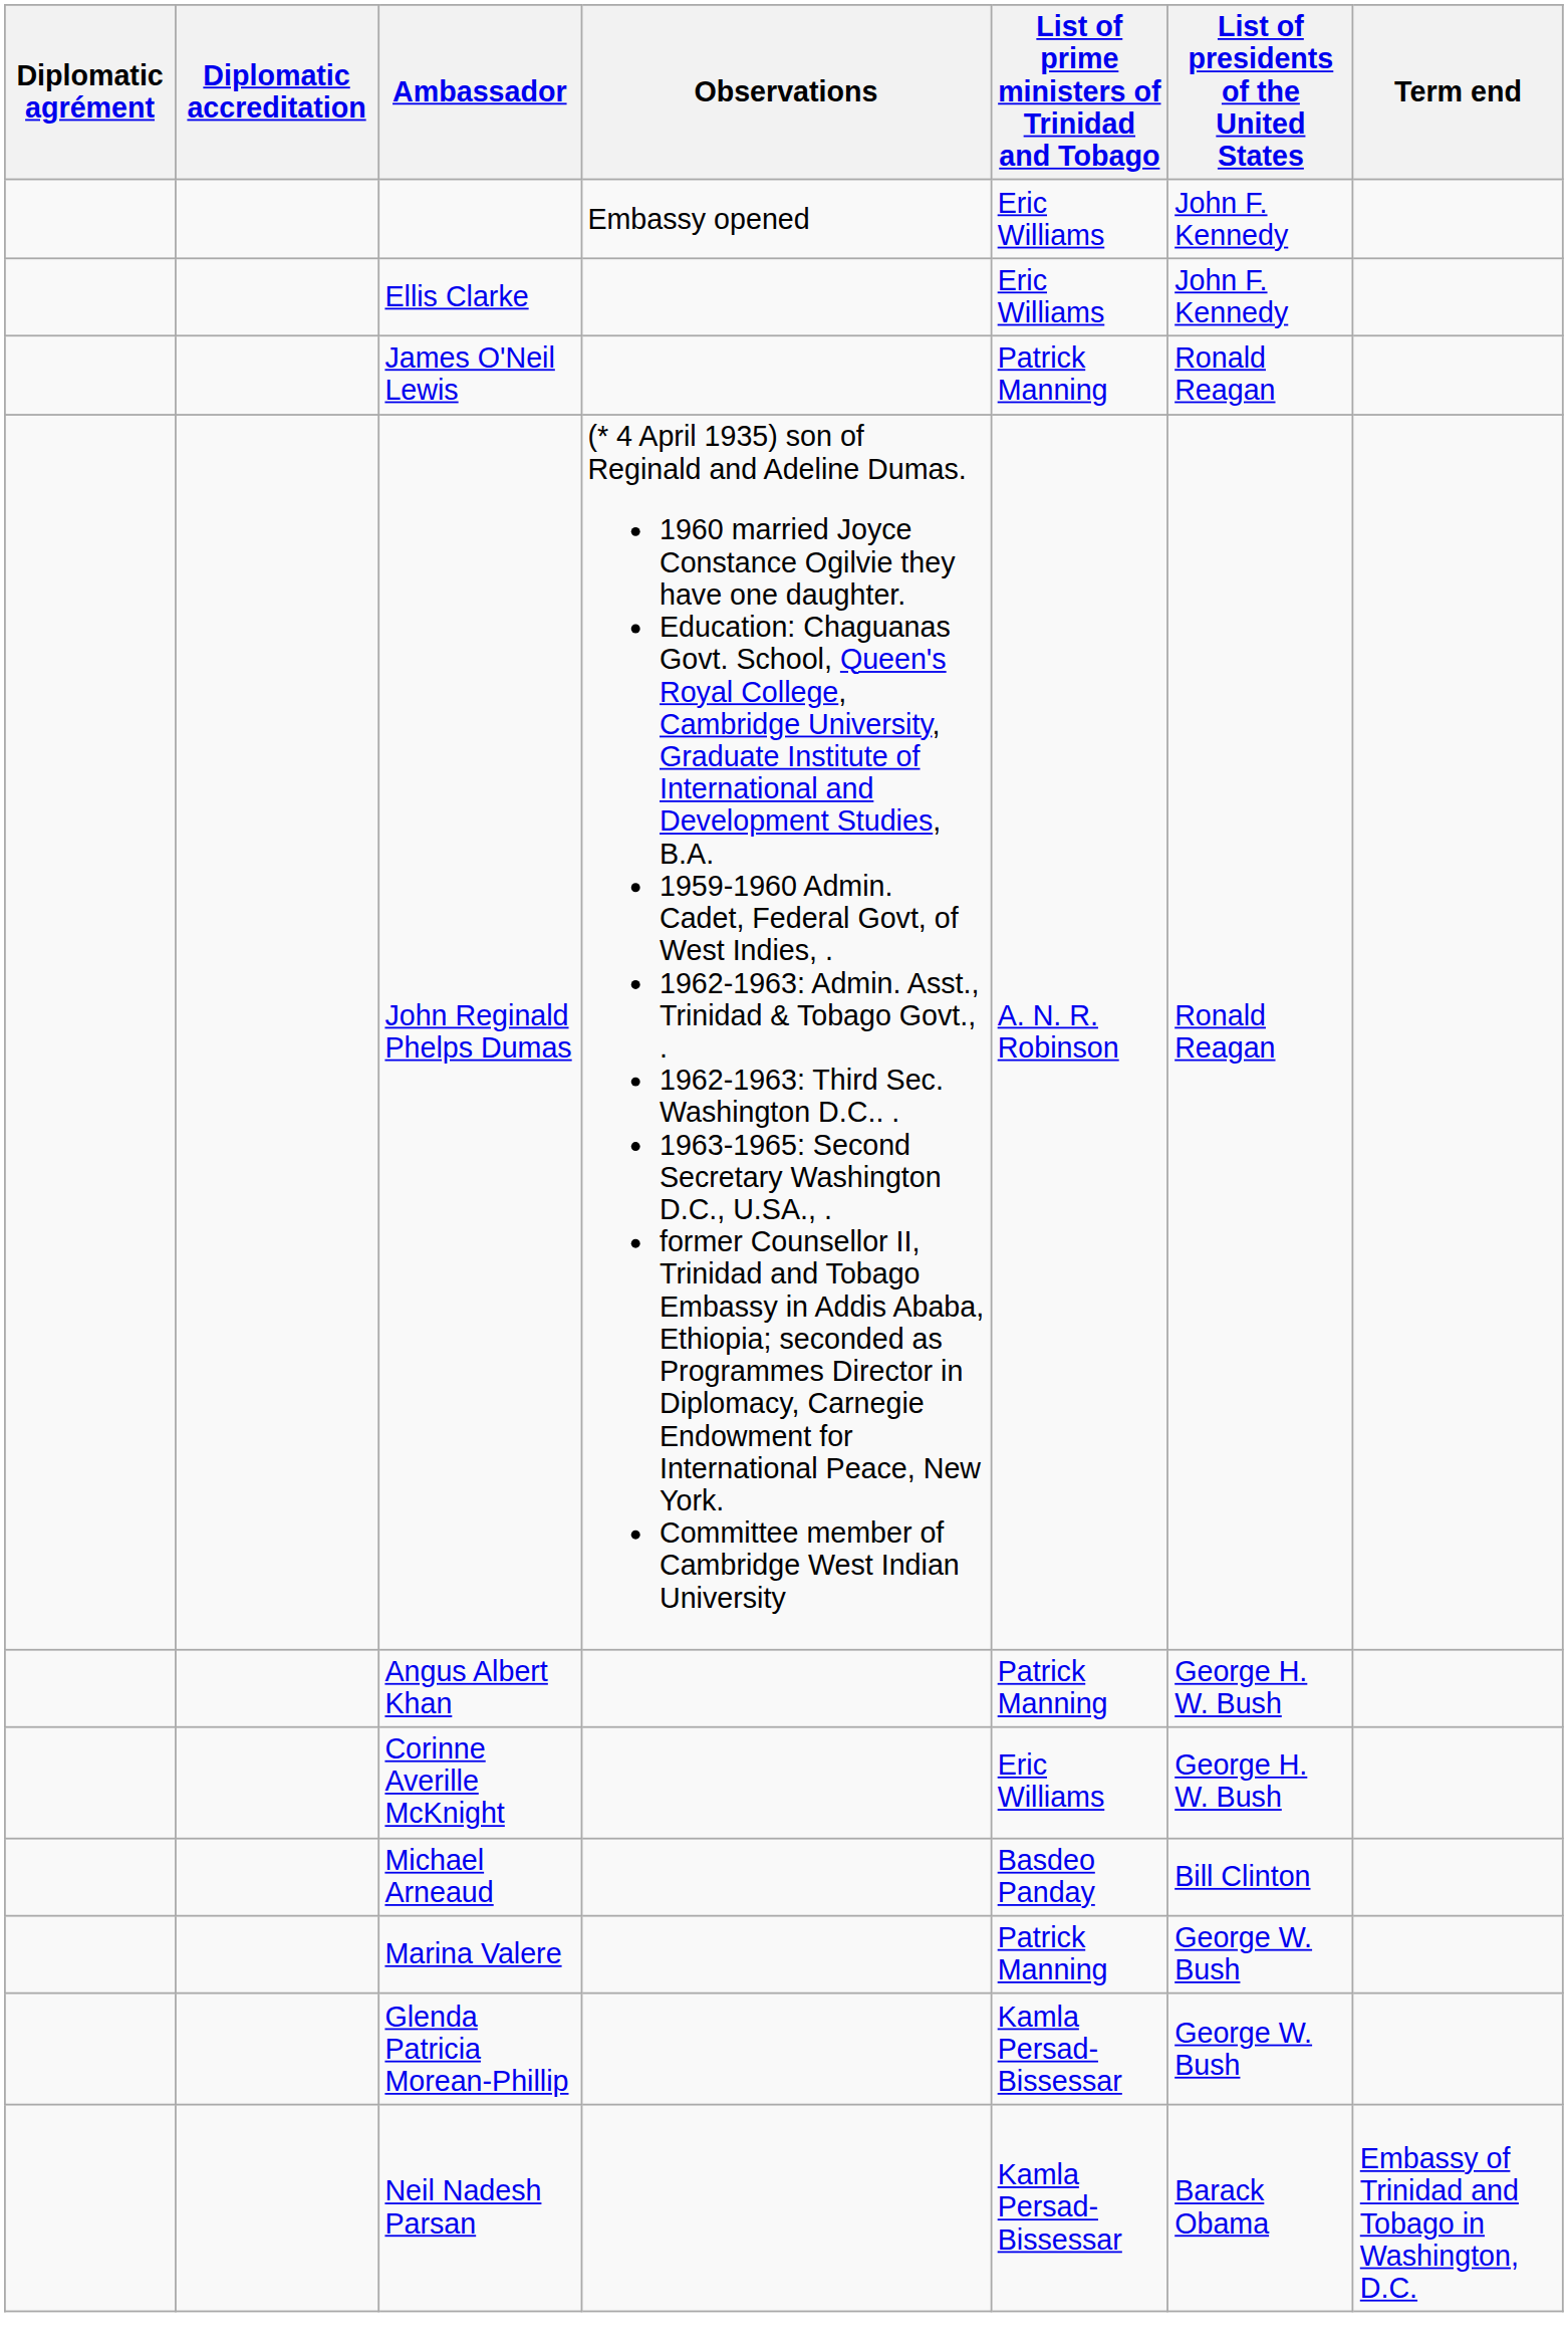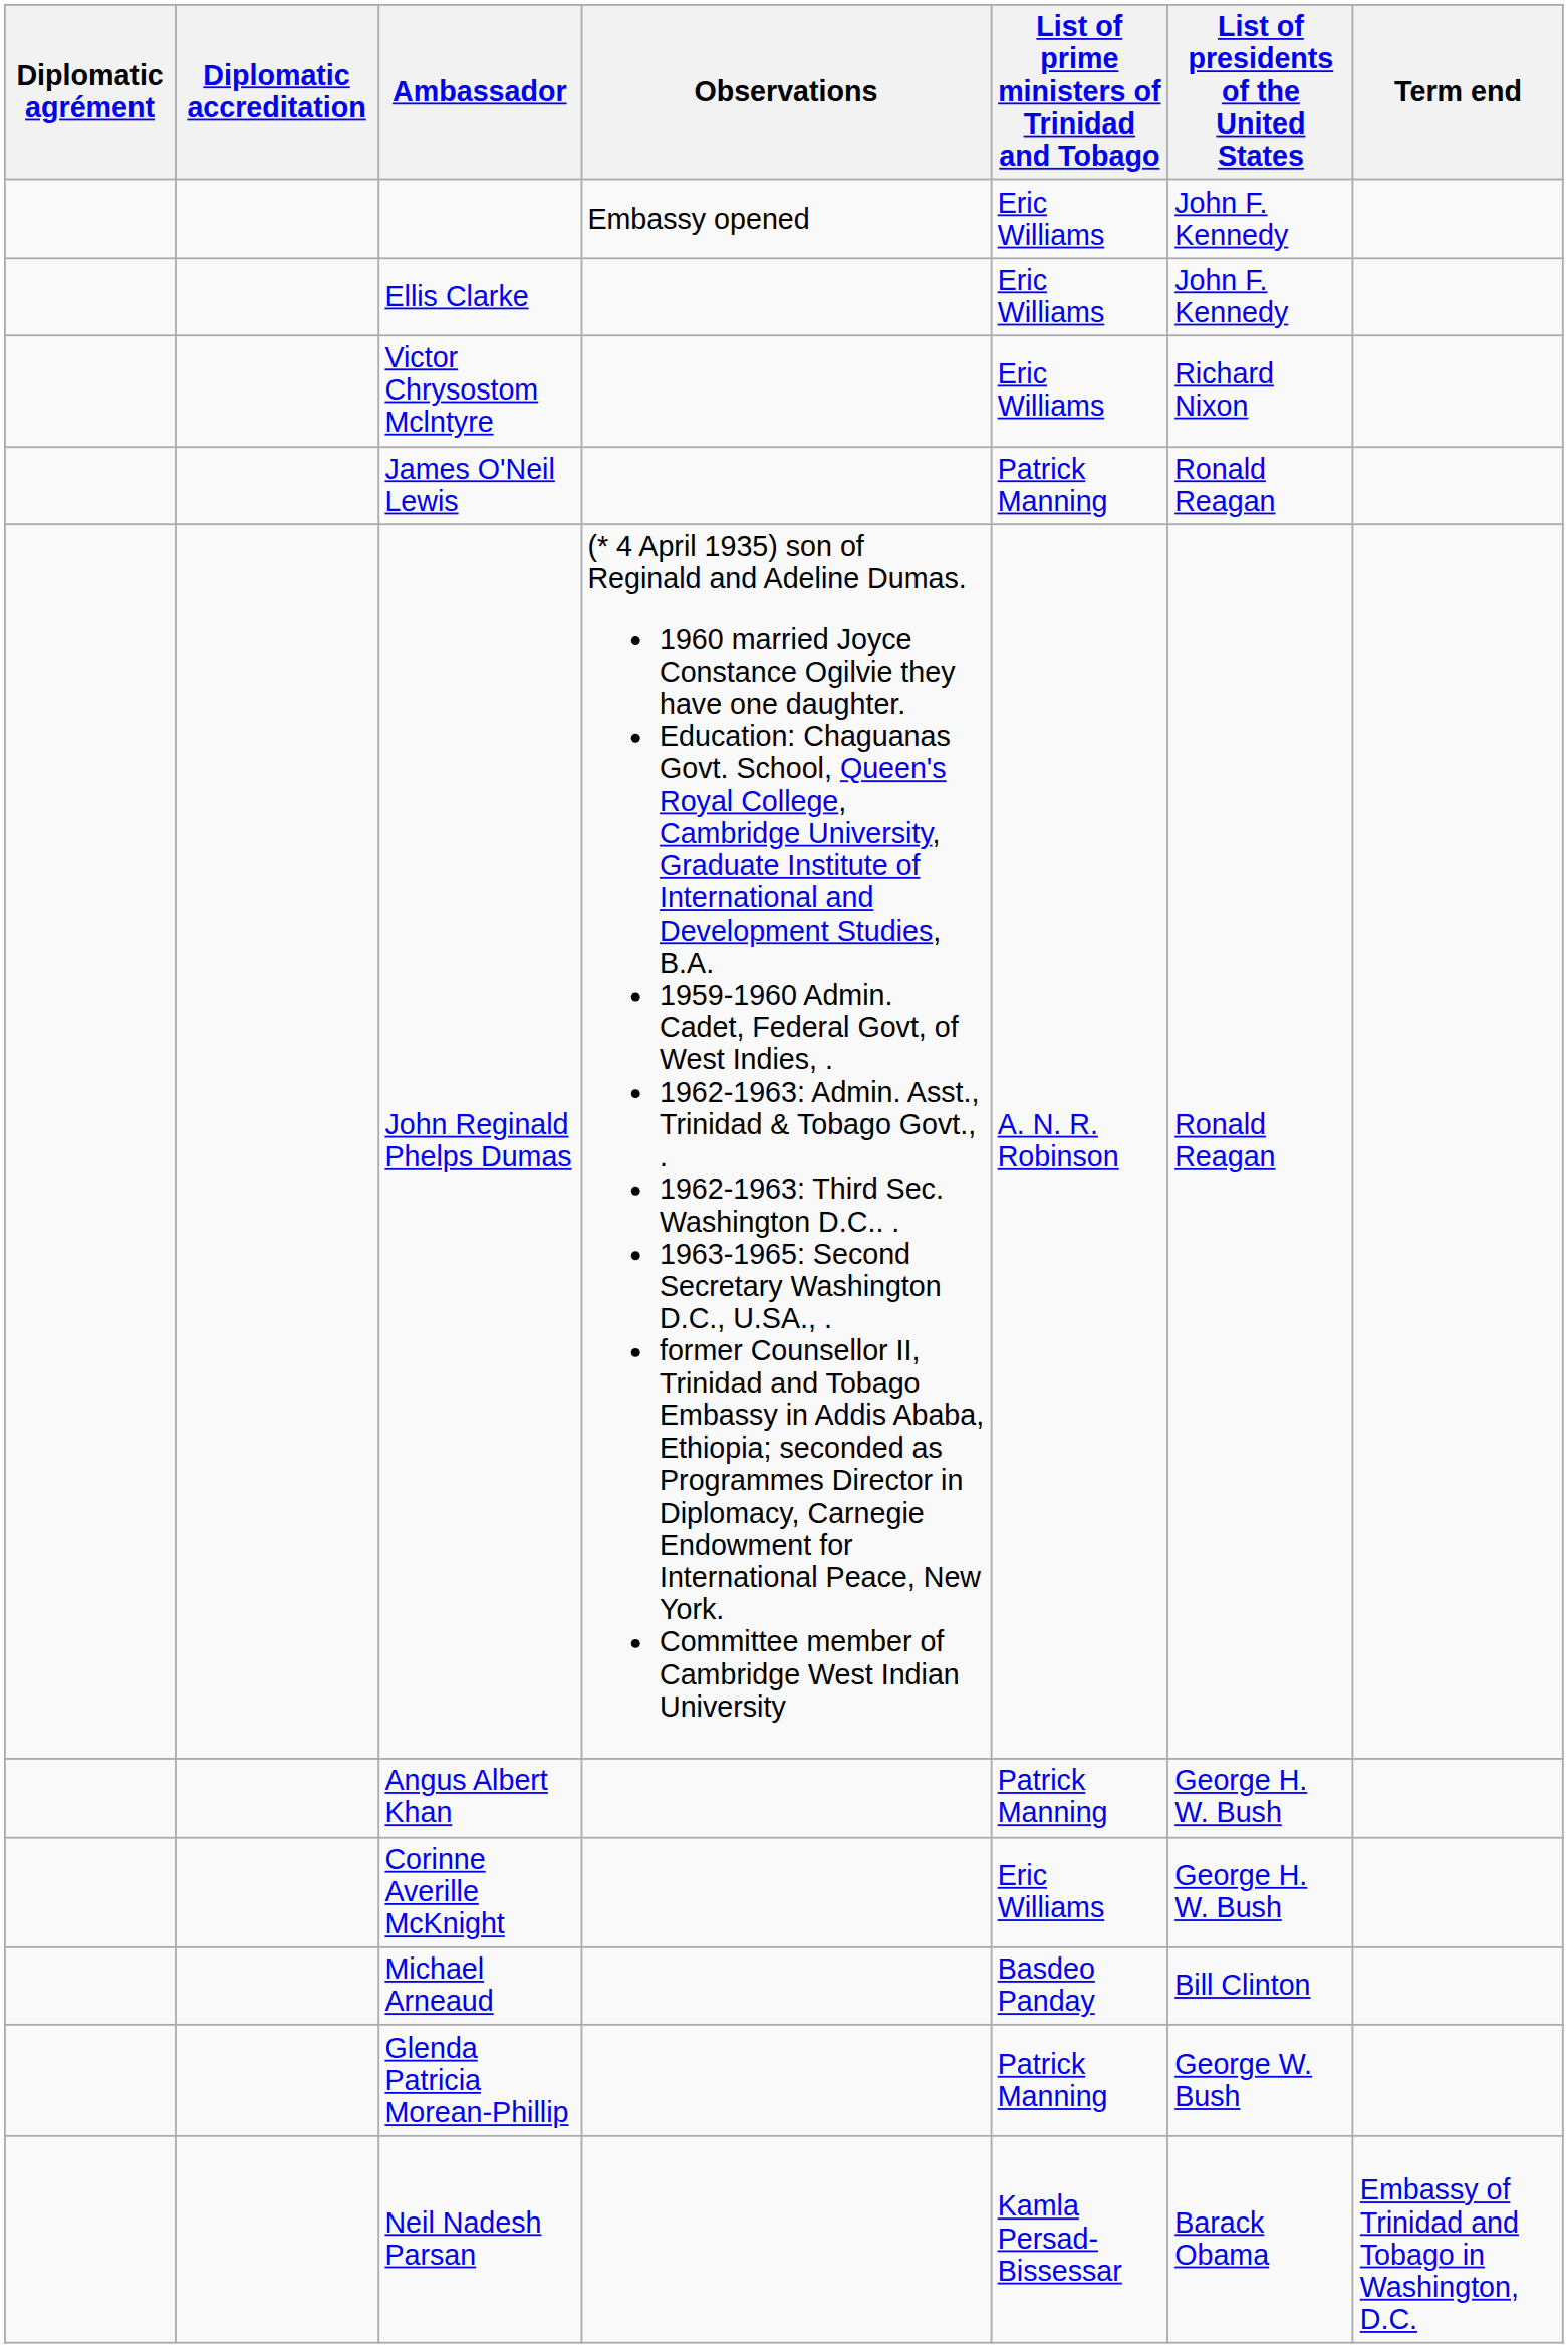+ row: Victor Chrysostom Mclntyre | Eric Williams | Richard Nixon
- row: Marina Valere | Patrick Manning | George W. Bush
Glenda Patricia Morean-Phillip | List of prime ministers of Trinidad and Tobago: Kamla Persad-Bissessar -> Patrick Manning
